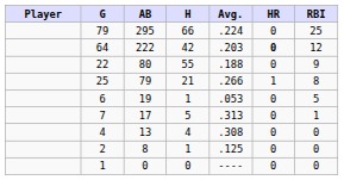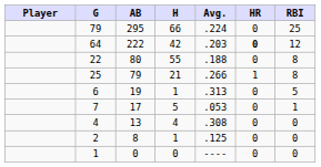22 | RBI: 9 -> 8
6 | Avg.: .053 -> .313
7 | Avg.: .313 -> .053
